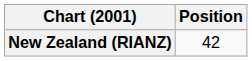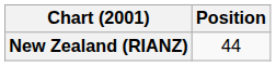New Zealand (RIANZ) | Position: 42 -> 44
